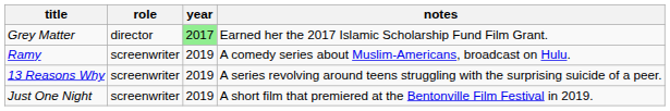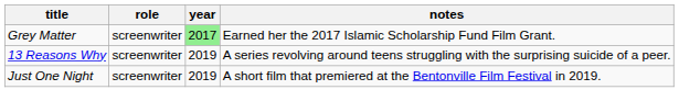Grey Matter | role: director -> screenwriter
- row: Ramy | screenwriter | 2019 | A comedy series about Muslim-Americans, broadcast on Hulu.
